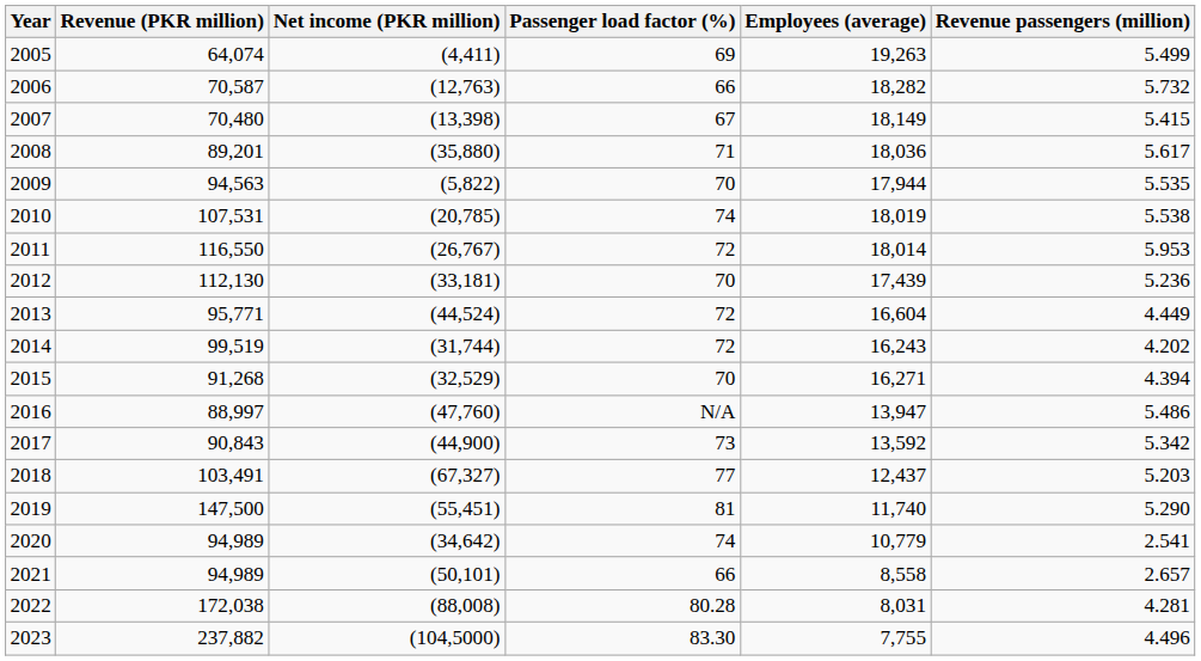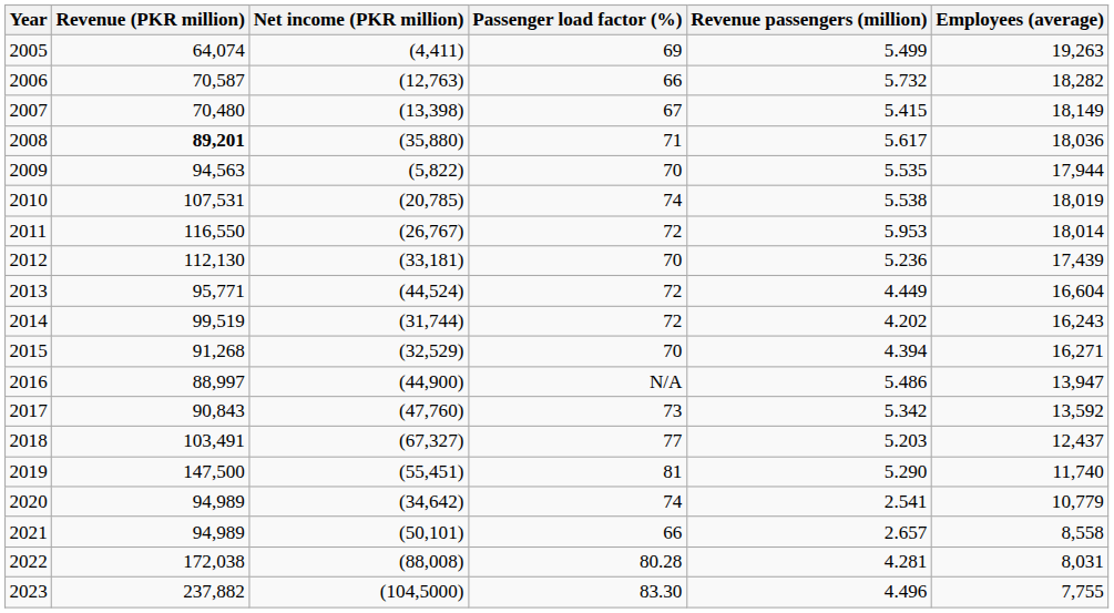columns swapped: Revenue passengers (million) <-> Employees (average)
2008 | Revenue (PKR million): normal -> bold
2016 | Net income (PKR million): (47,760) -> (44,900)
2017 | Net income (PKR million): (44,900) -> (47,760)
